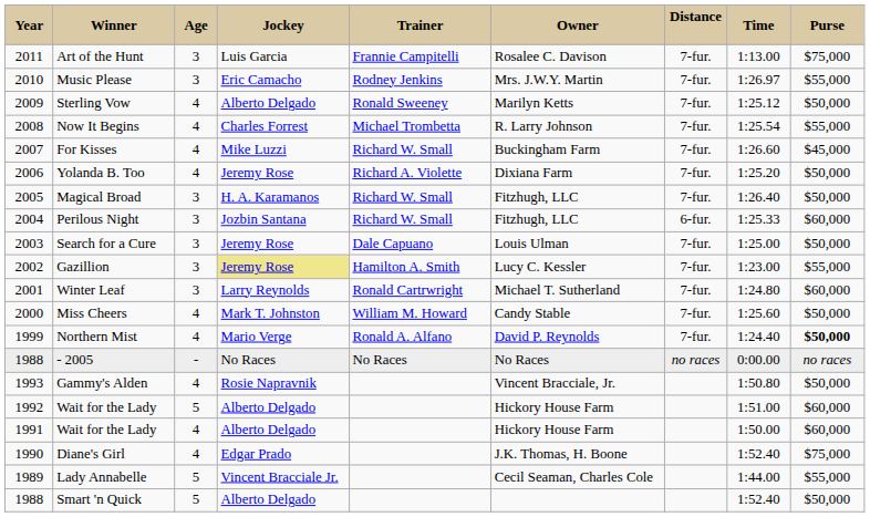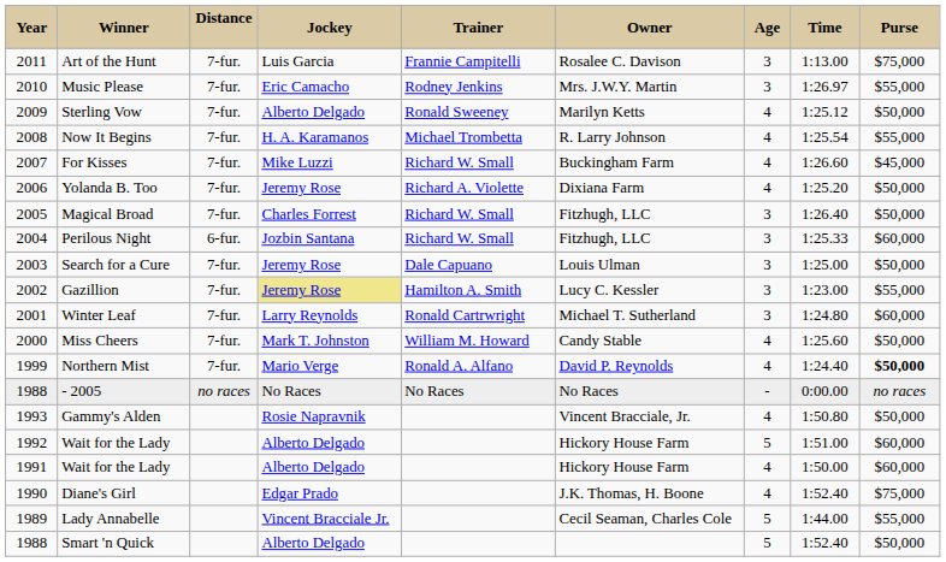columns swapped: Age <-> Distance
Now It Begins | Jockey: Charles Forrest -> H. A. Karamanos
Magical Broad | Jockey: H. A. Karamanos -> Charles Forrest
